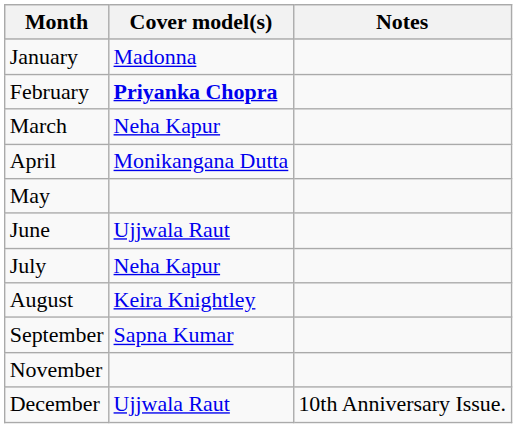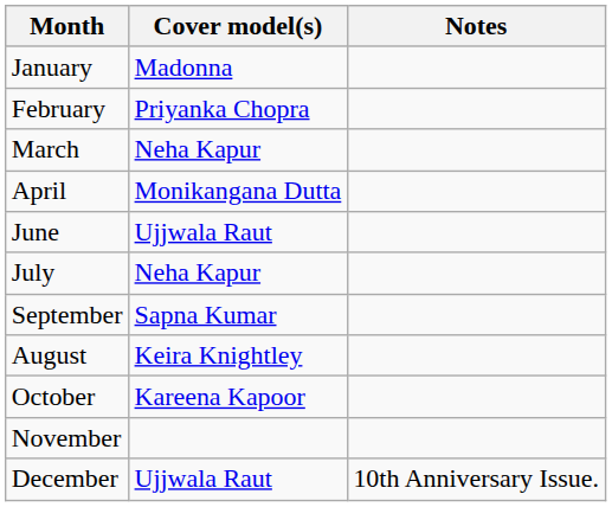February | Cover model(s): bold -> normal
- row: May
rows swapped: August <-> September
+ row: October | Kareena Kapoor
